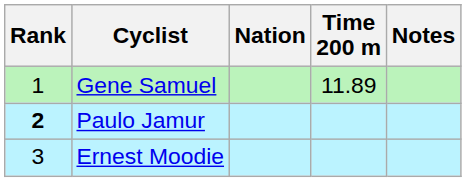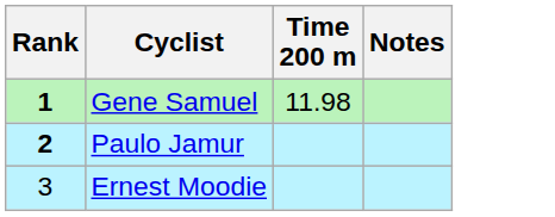- column: Nation
Gene Samuel | Rank: normal -> bold
Gene Samuel | Time 200 m: 11.89 -> 11.98
